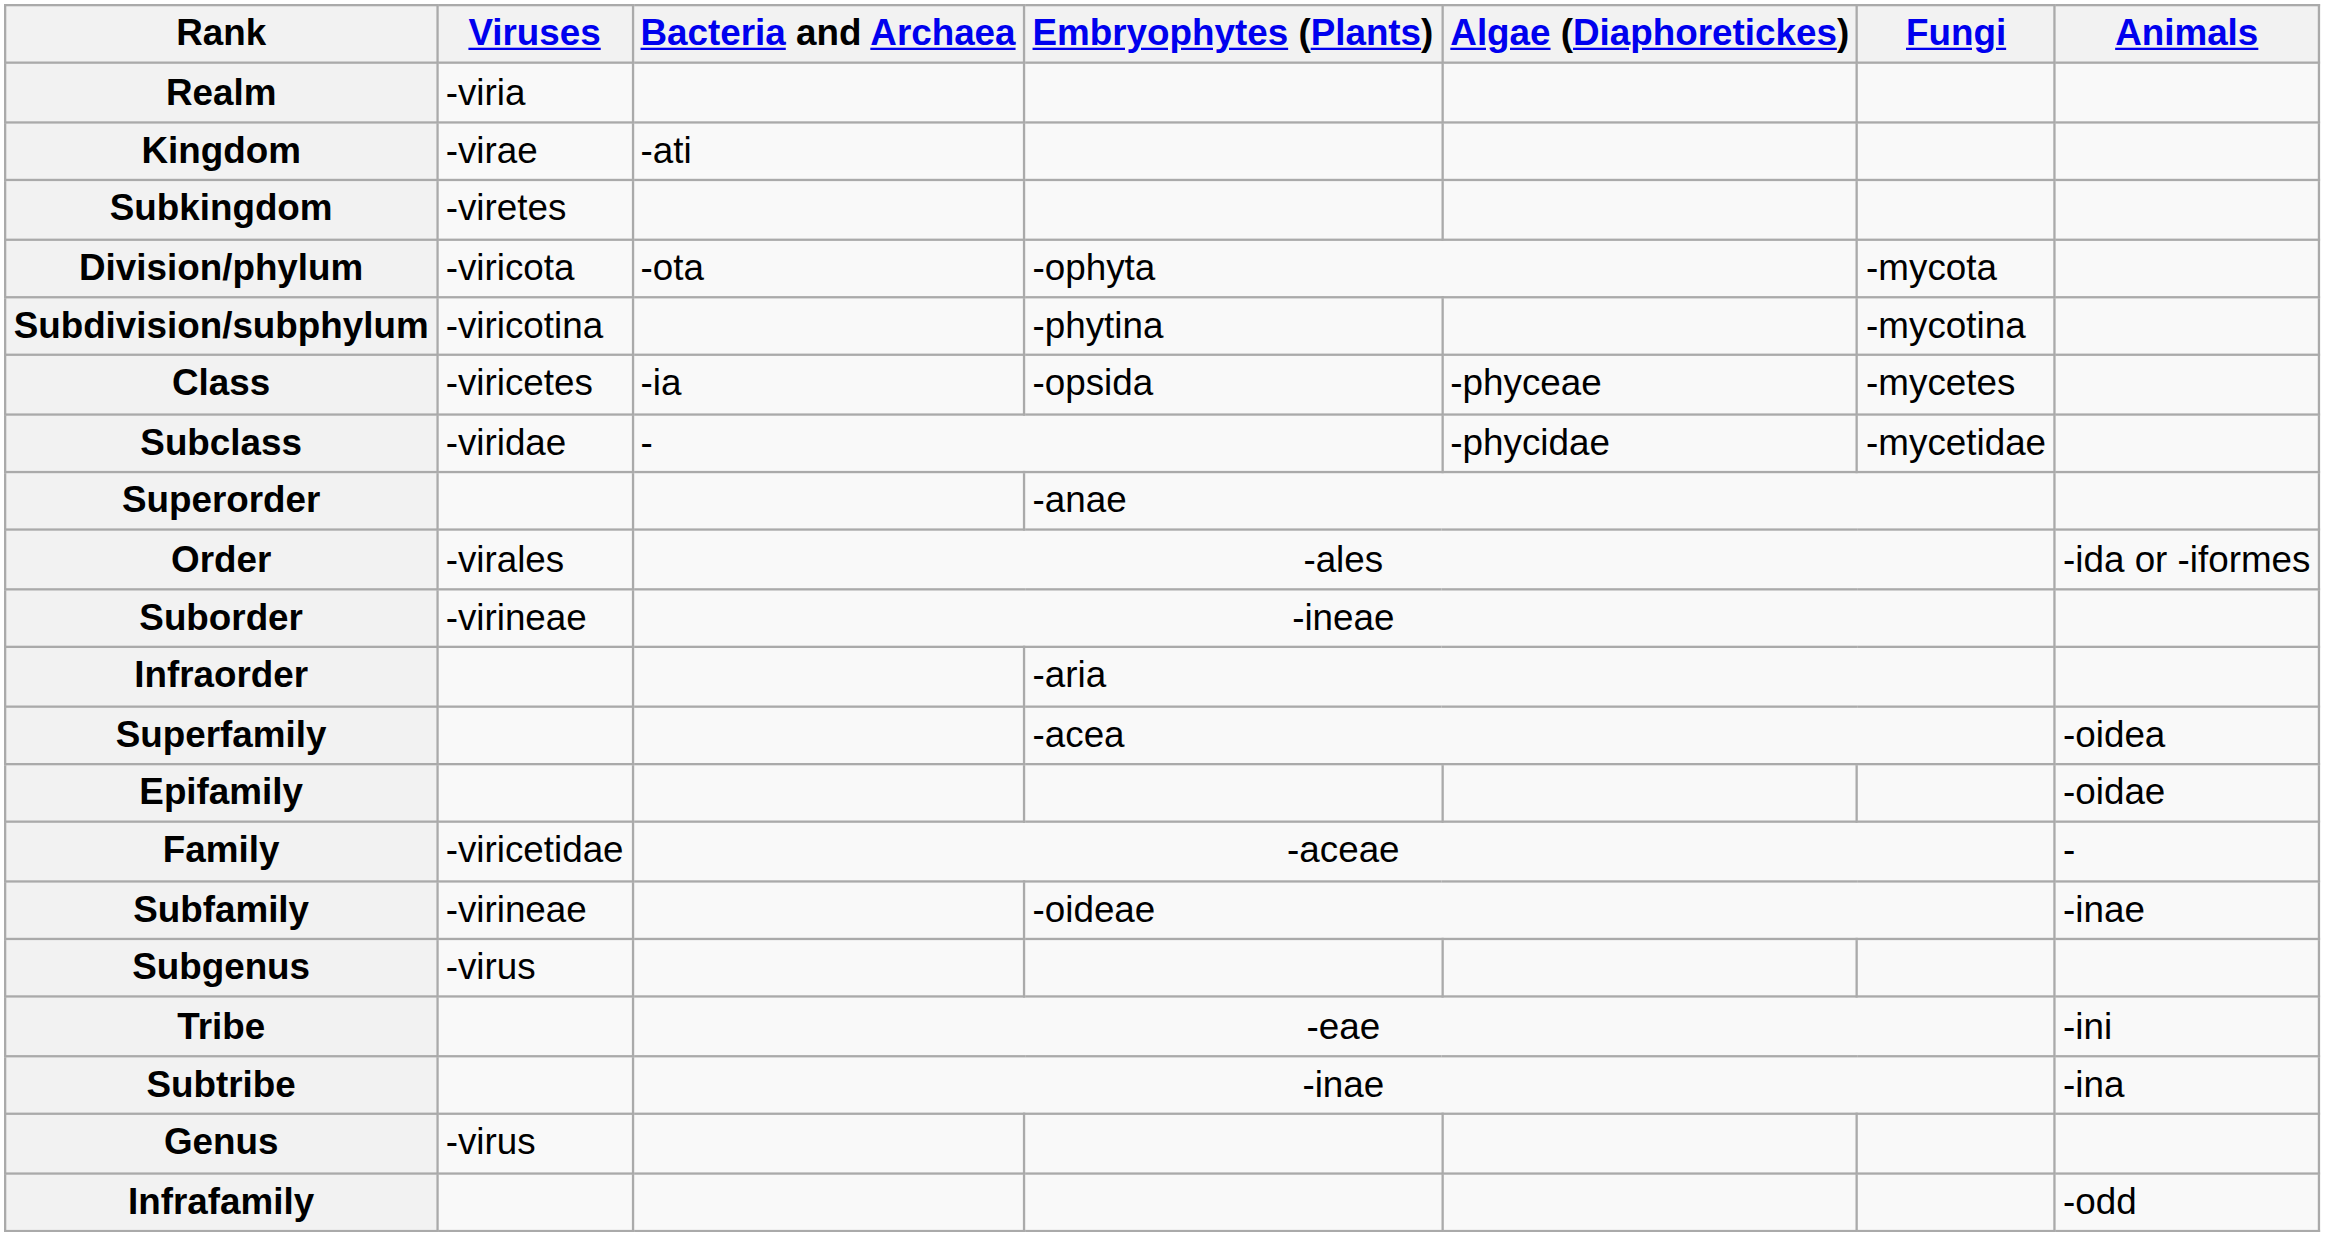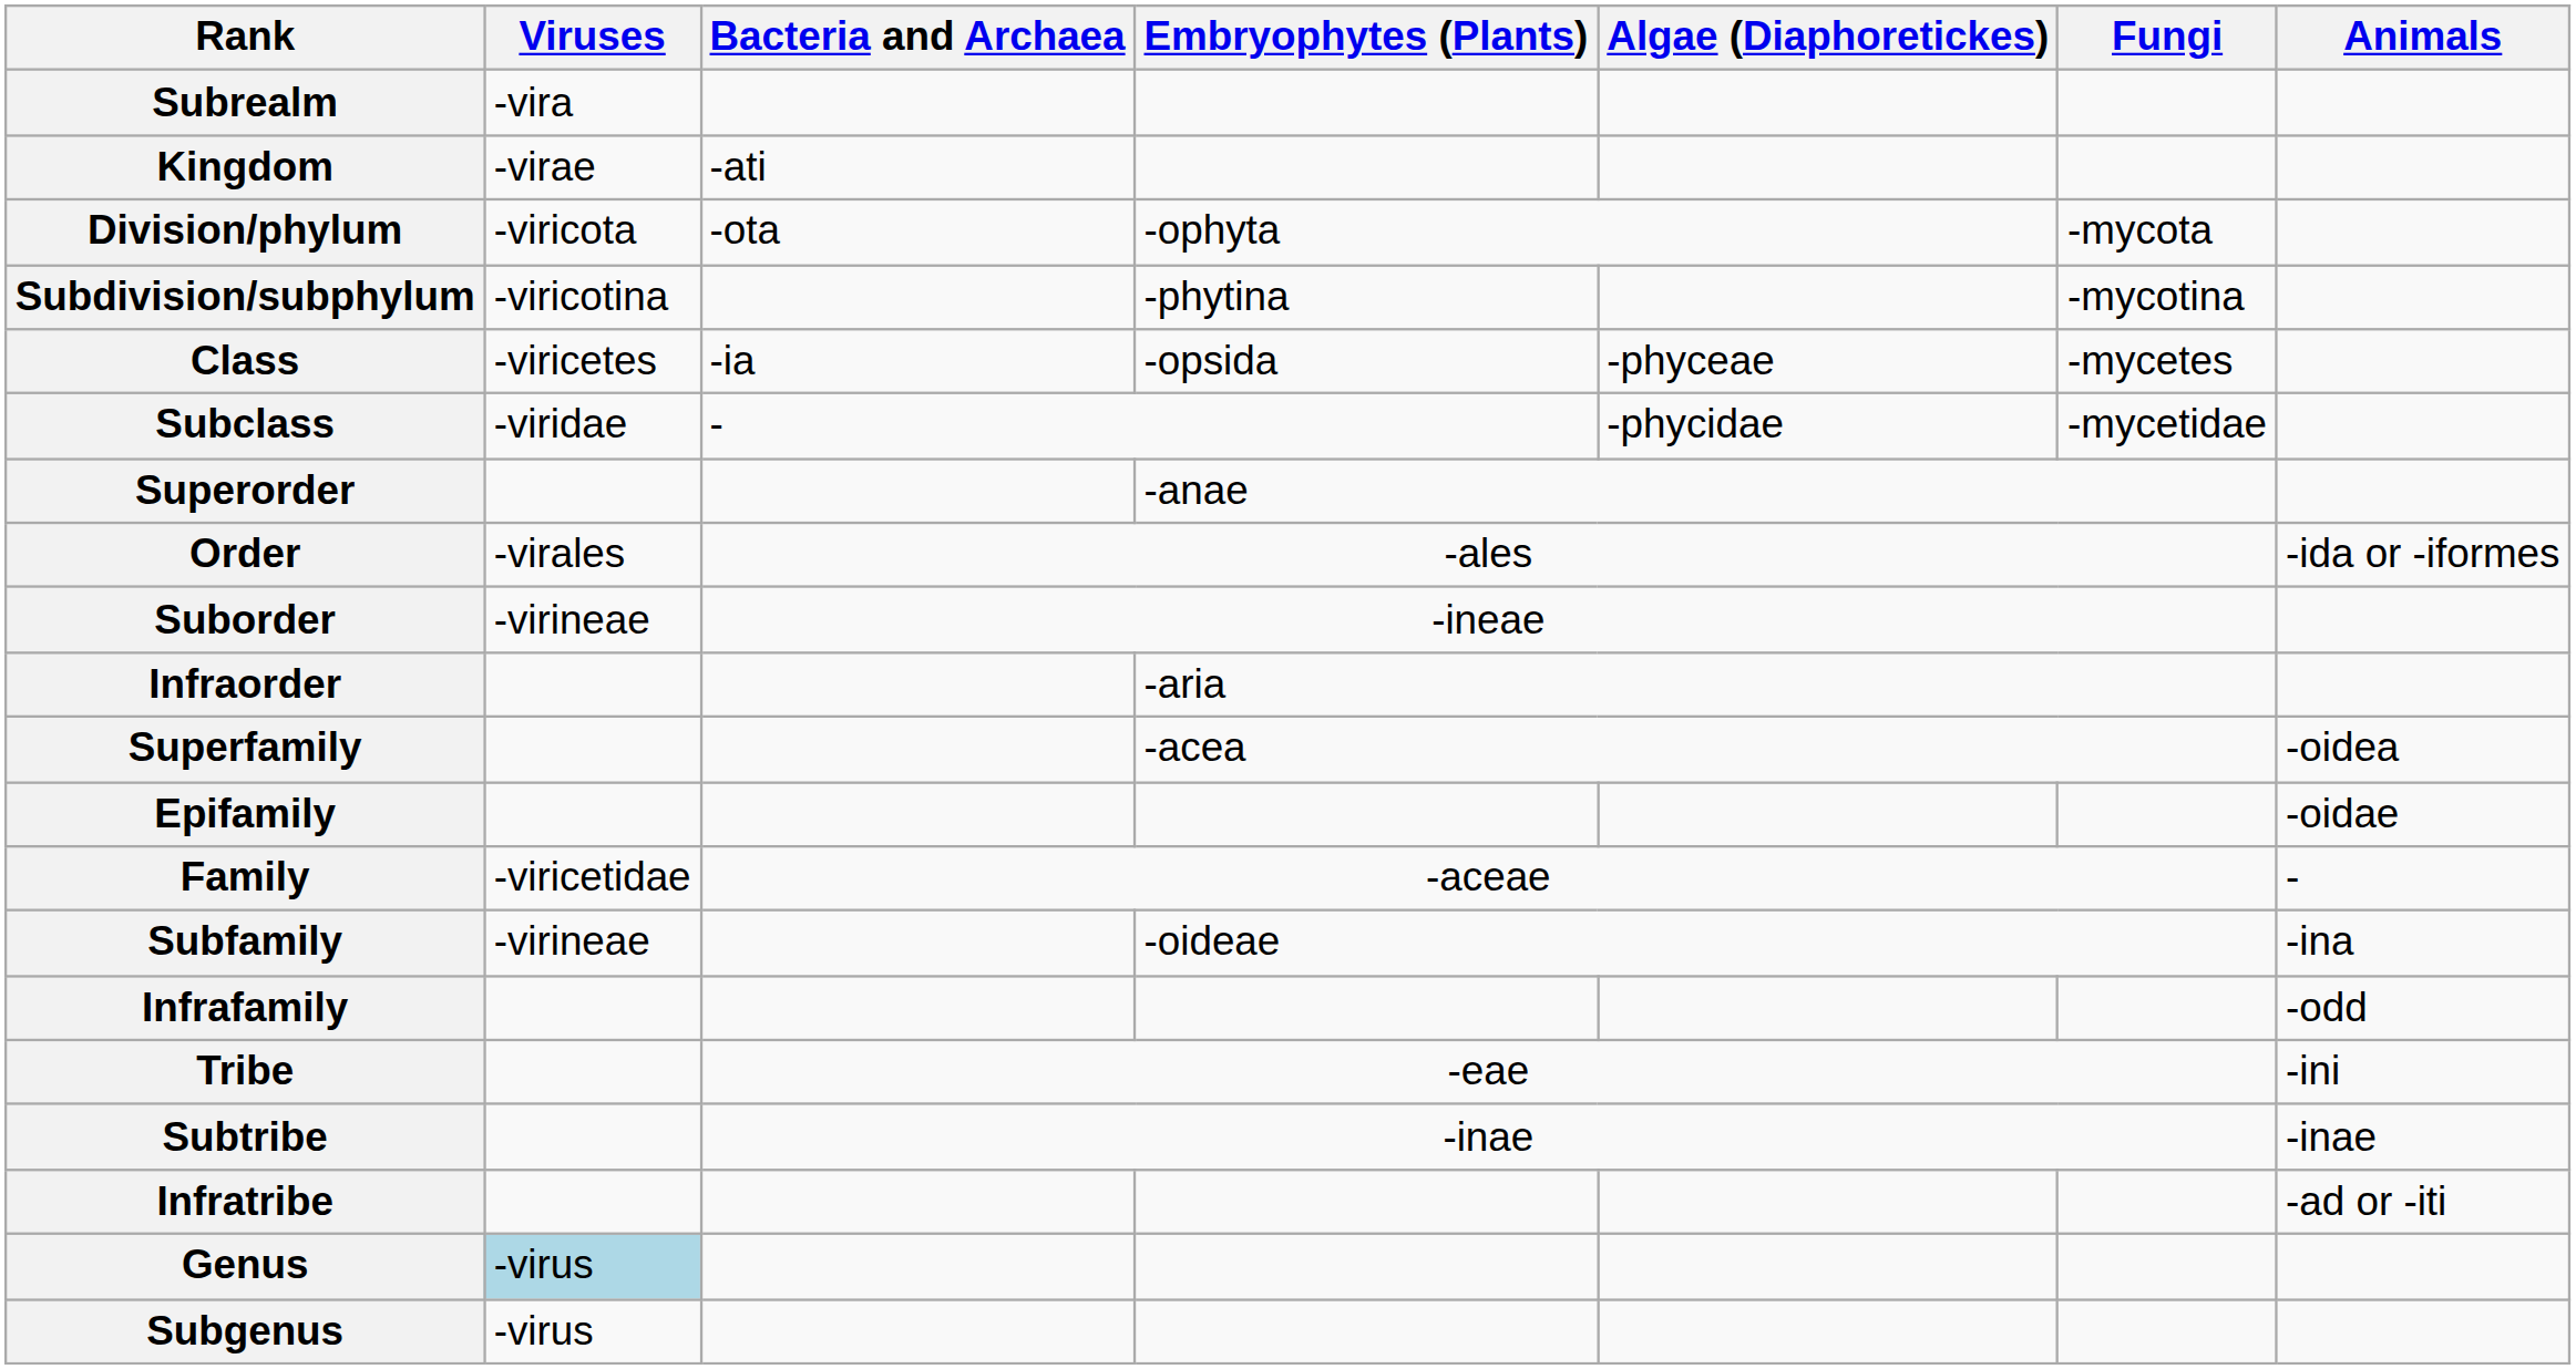- row: Realm | -viria
+ row: Subrealm | -vira
- row: Subkingdom | -viretes
Subfamily | Animals: -inae -> -ina
rows swapped: Infrafamily <-> Subgenus
Subtribe | Animals: -ina -> -inae
+ row: Infratribe | -ad or -iti
Genus | Viruses: no background -> lightblue background
